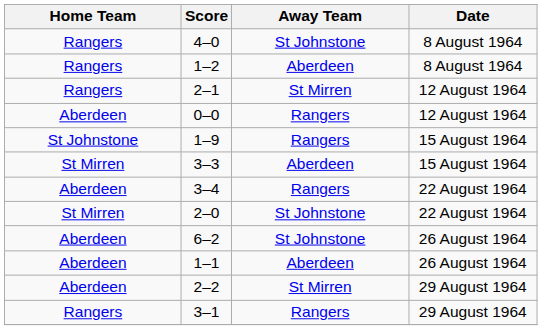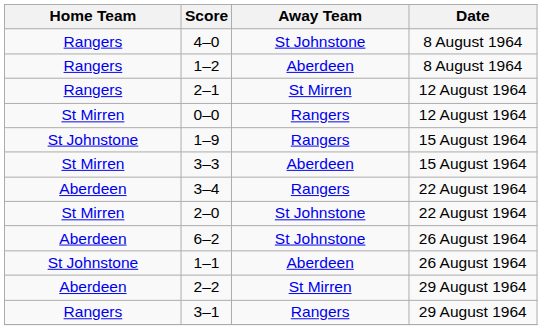0–0 | Home Team: Aberdeen -> St Mirren
1–1 | Home Team: Aberdeen -> St Johnstone
